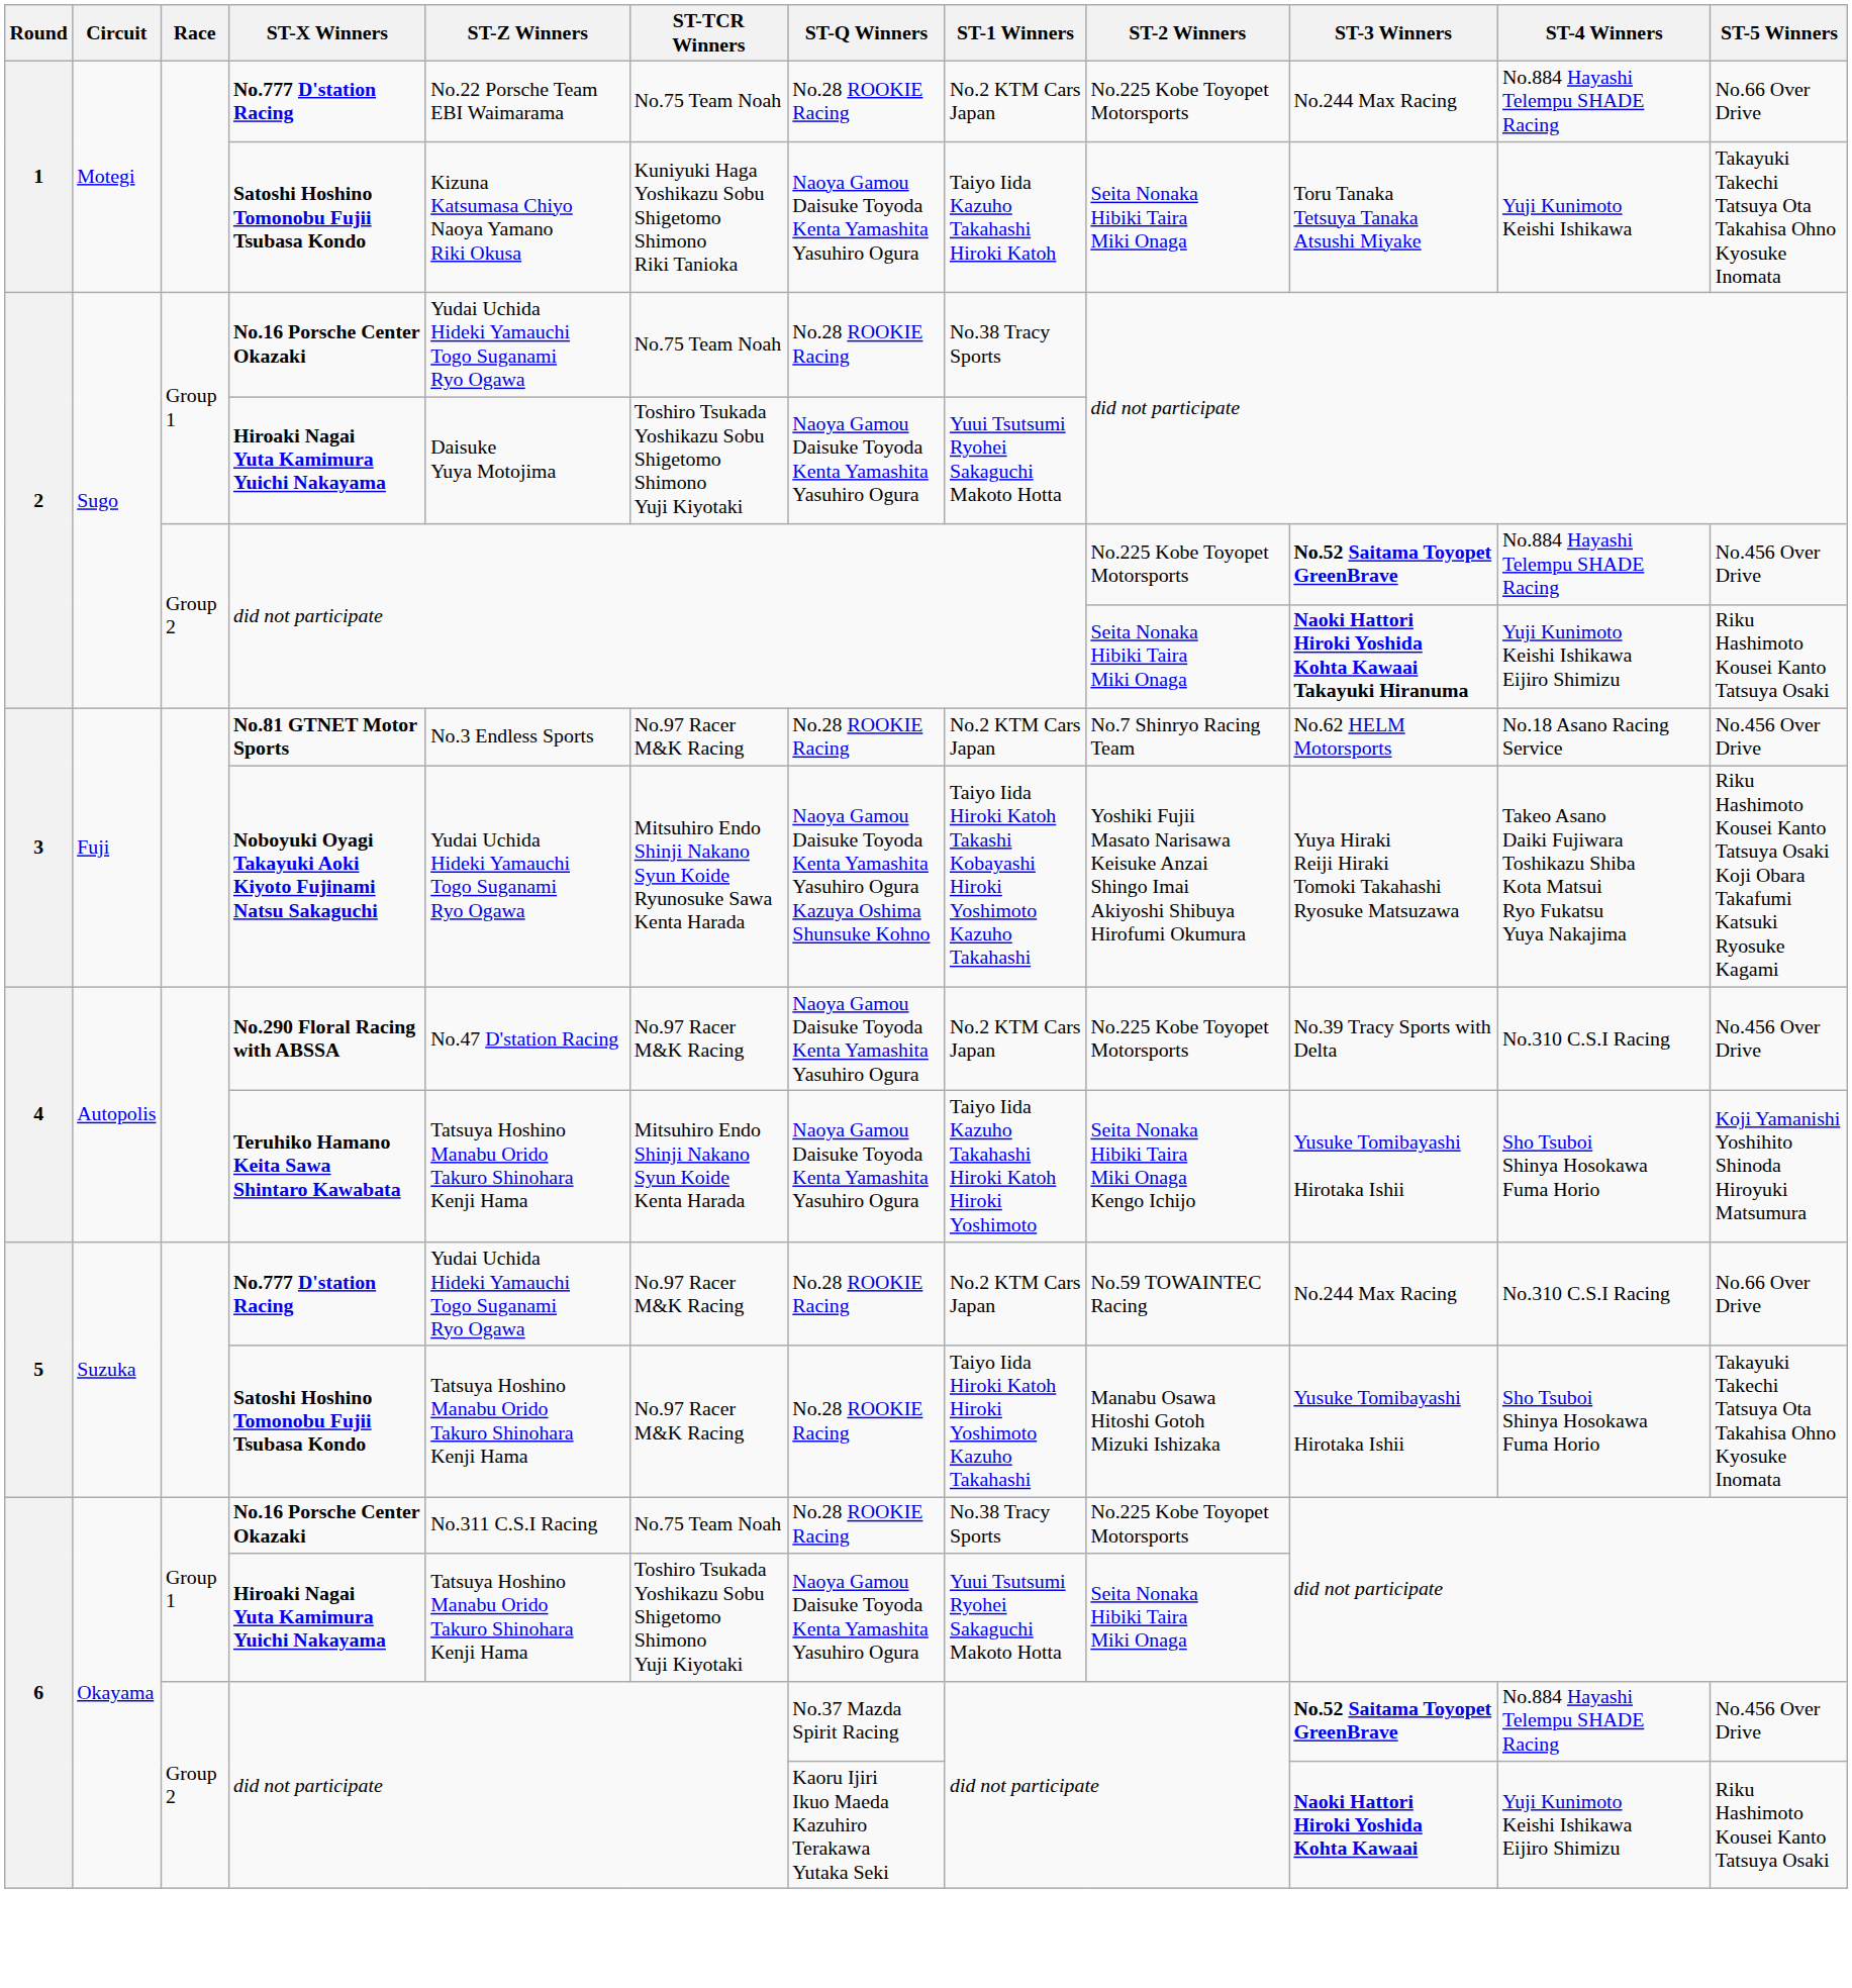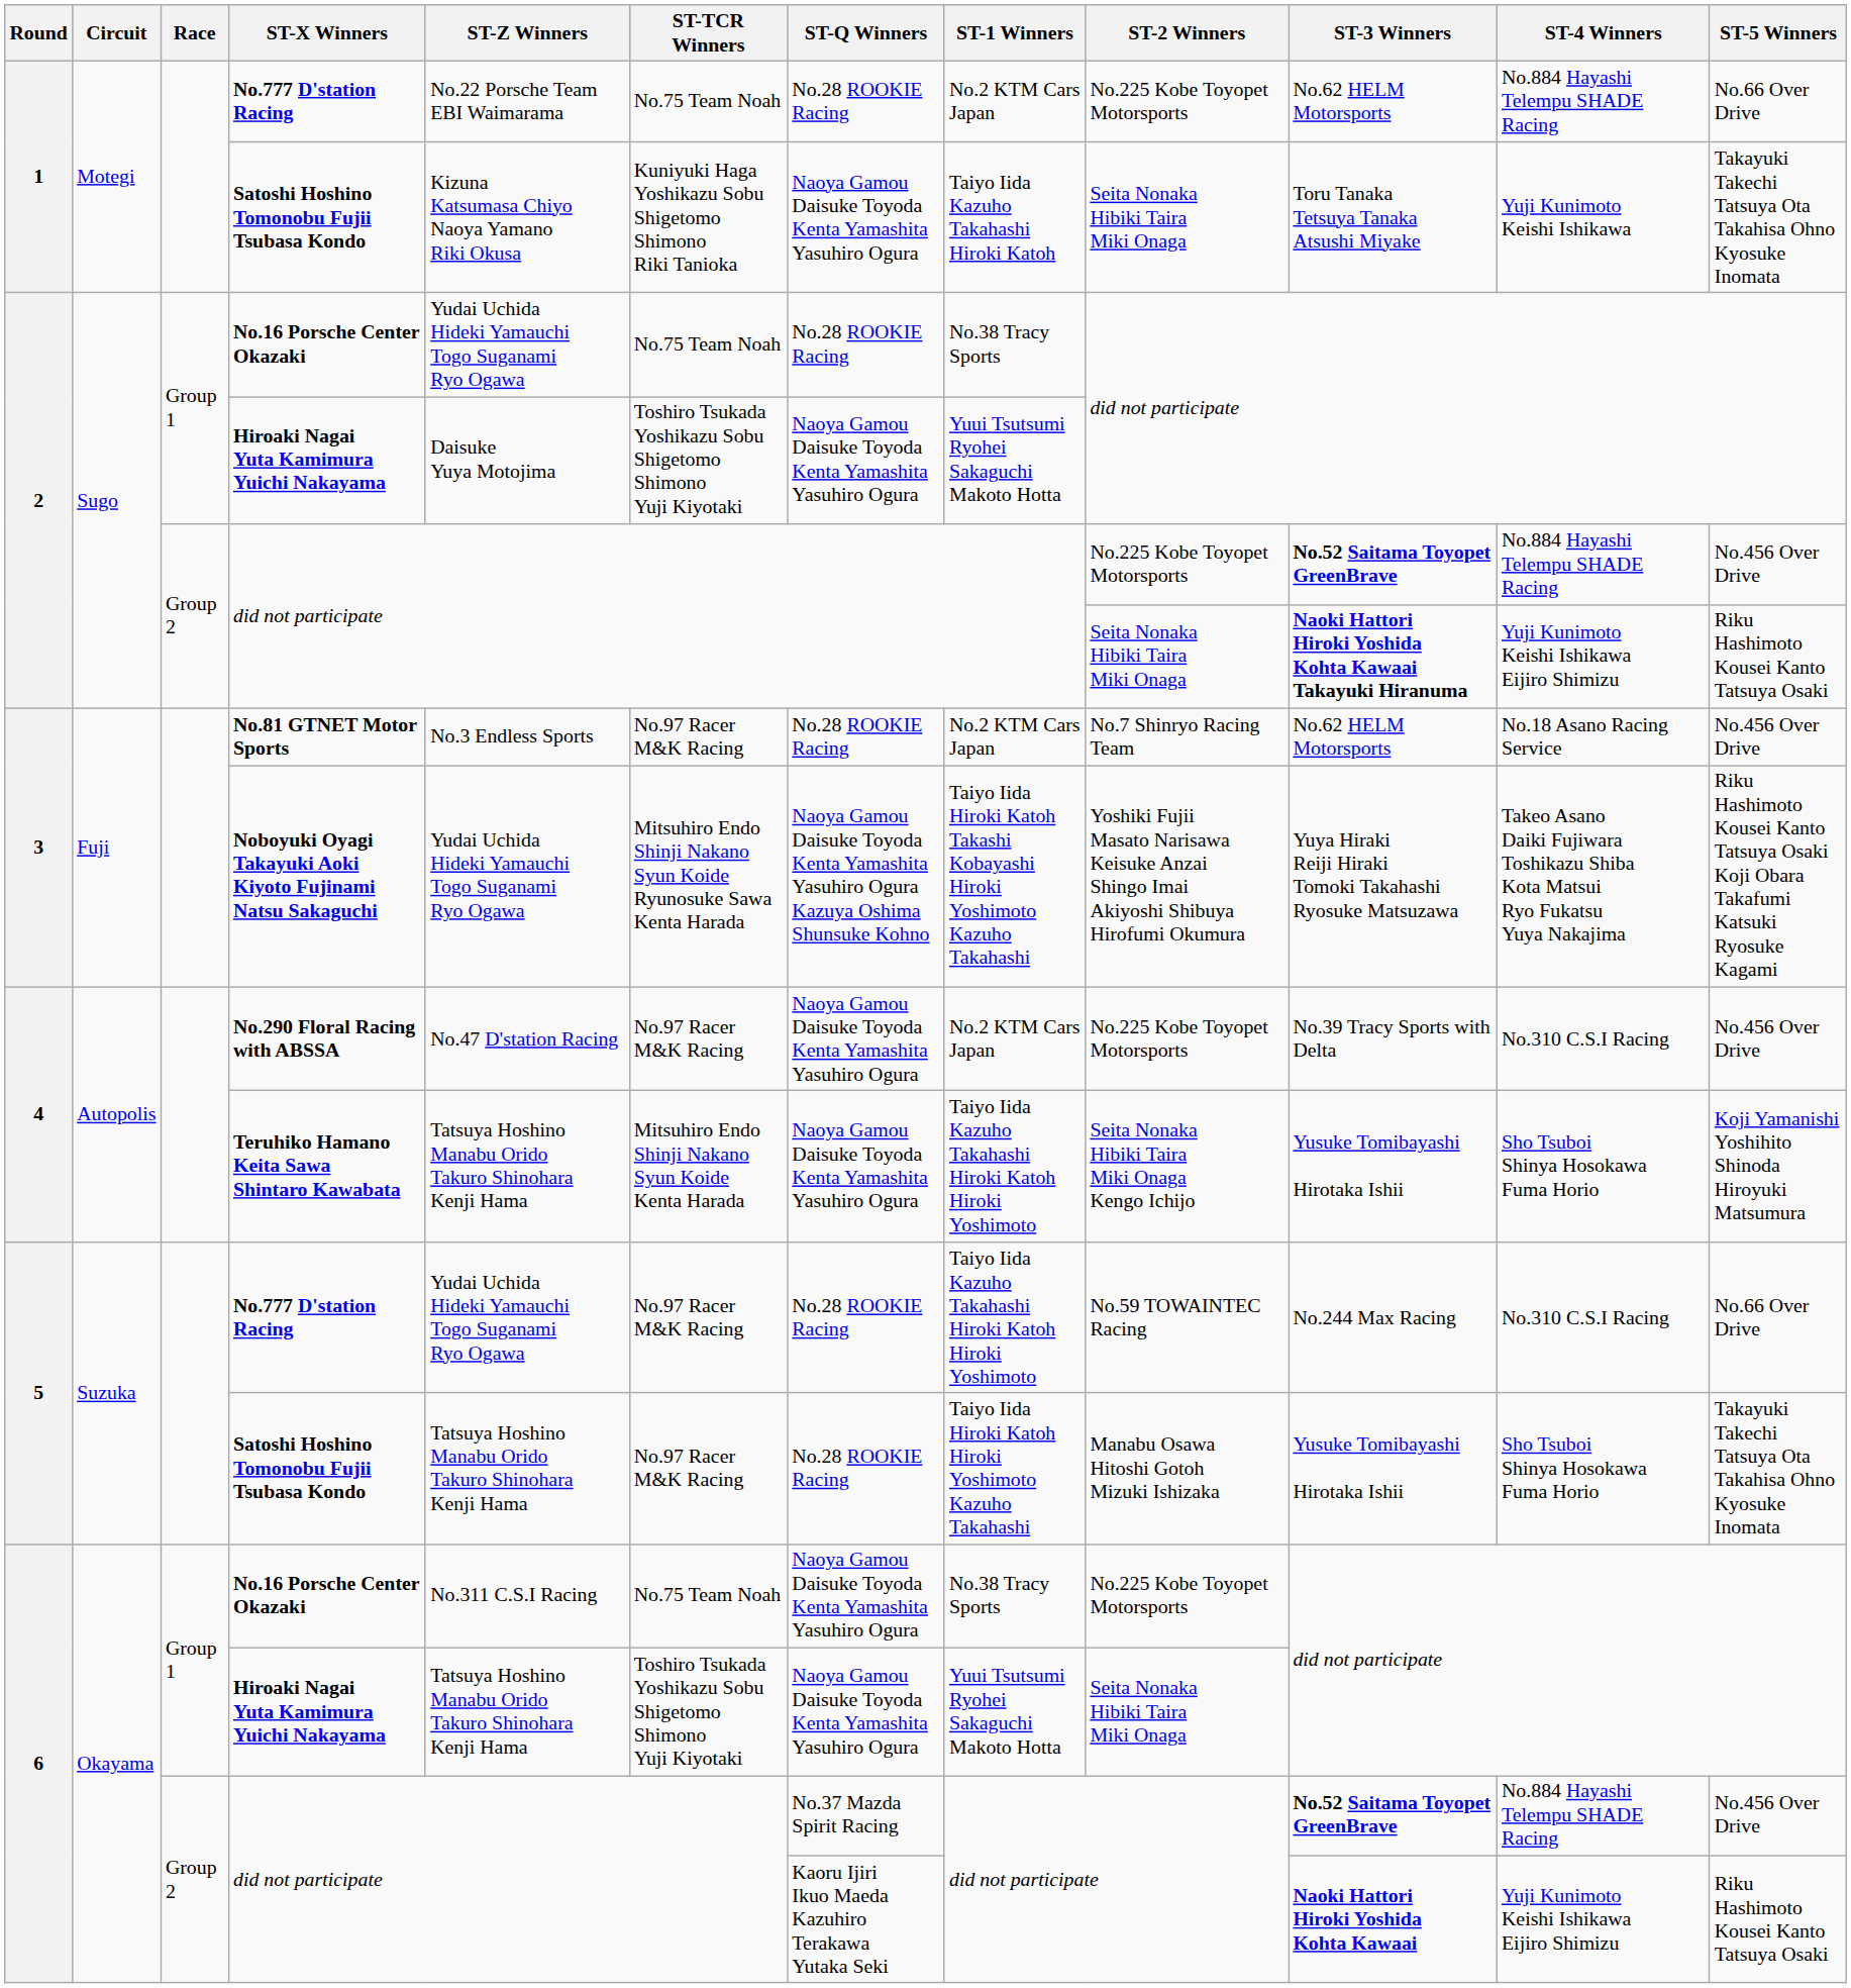1 / No.777 D'station Racing | ST-3 Winners: No.244 Max Racing -> No.62 HELM Motorsports
5 / No.777 D'station Racing | ST-1 Winners: No.2 KTM Cars Japan -> Taiyo Iida Kazuho Takahashi Hiroki Katoh Hiroki Yoshimoto
6 / No.16 Porsche Center Okazaki | ST-Q Winners: No.28 ROOKIE Racing -> Naoya Gamou Daisuke Toyoda Kenta Yamashita Yasuhiro Ogura
